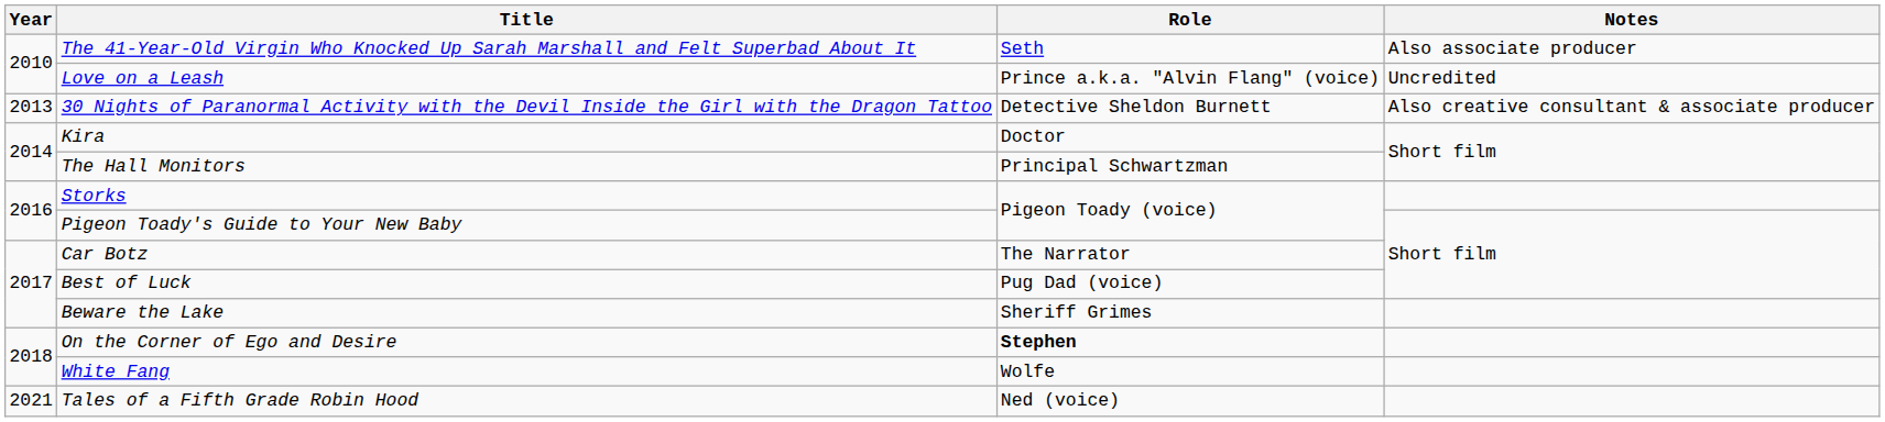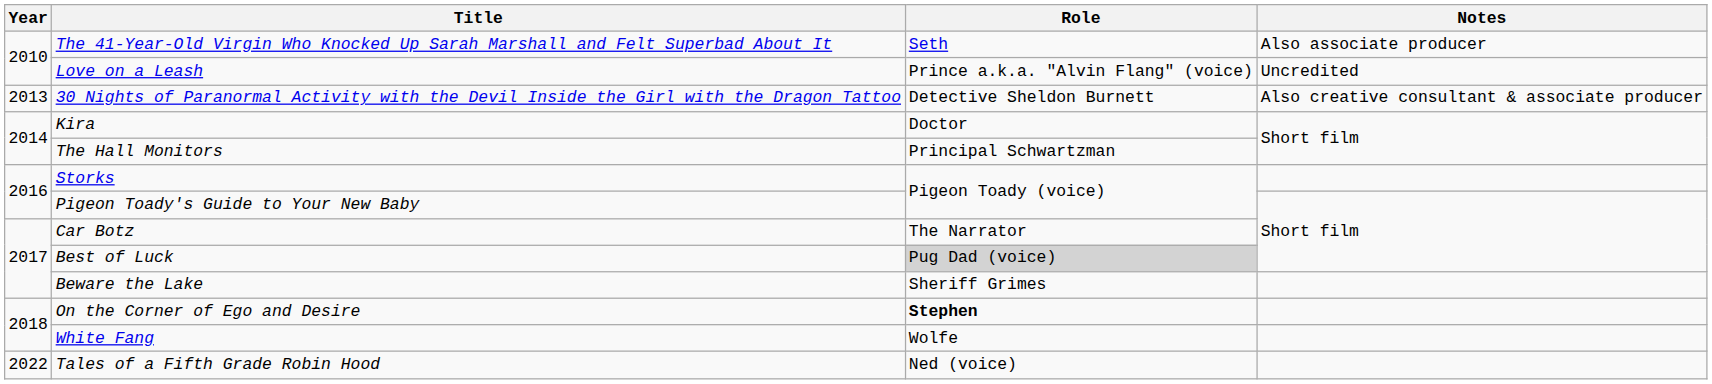Best of Luck | Role: no background -> lightgrey background
Tales of a Fifth Grade Robin Hood | Year: 2021 -> 2022
